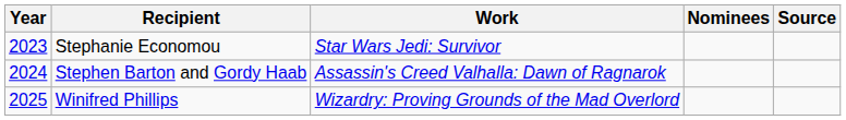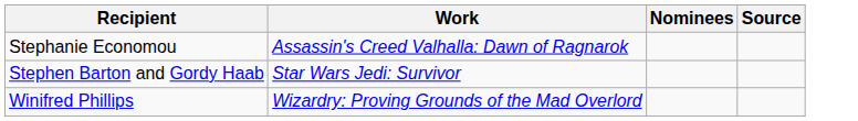- column: Year | 2023 | 2024 | 2025
Stephanie Economou | Work: Star Wars Jedi: Survivor -> Assassin's Creed Valhalla: Dawn of Ragnarok
Stephen Barton and Gordy Haab | Work: Assassin's Creed Valhalla: Dawn of Ragnarok -> Star Wars Jedi: Survivor
